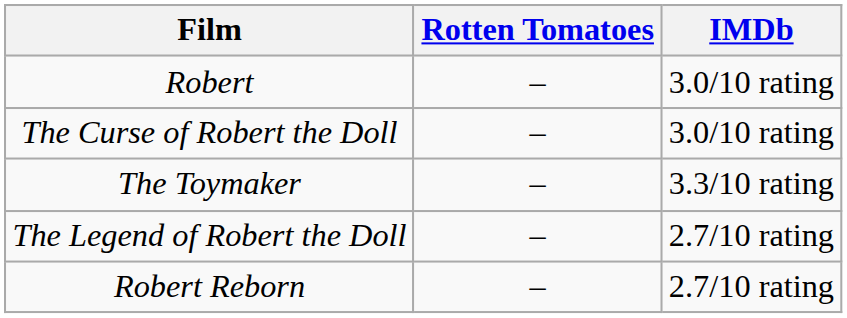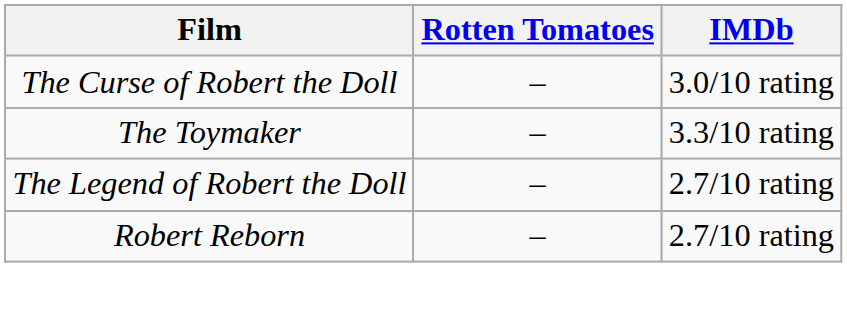- row: Robert | – | 3.0/10 rating
